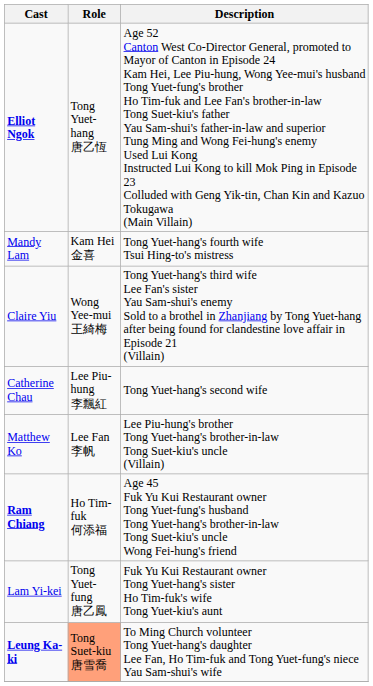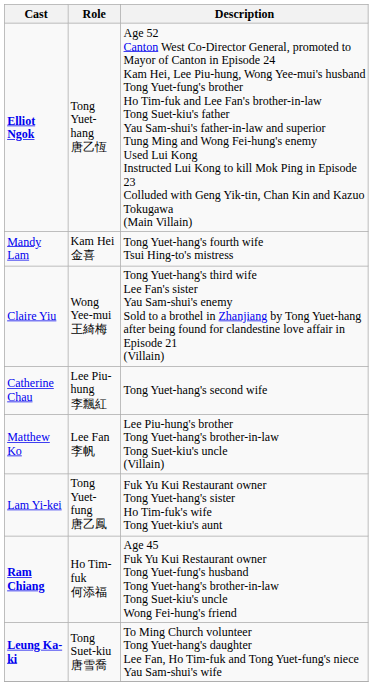rows swapped: Ram Chiang <-> Lam Yi-kei
Leung Ka-ki | Role: lightsalmon background -> no background
